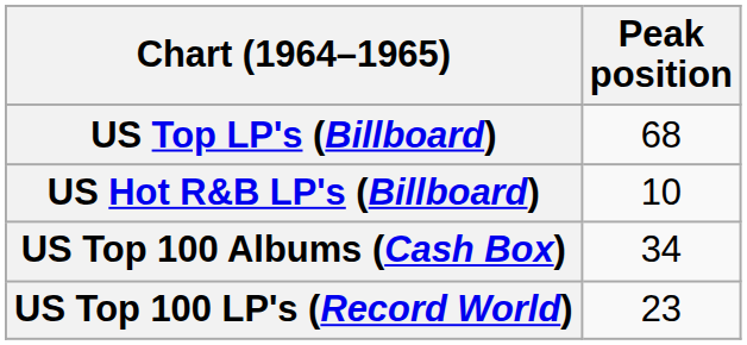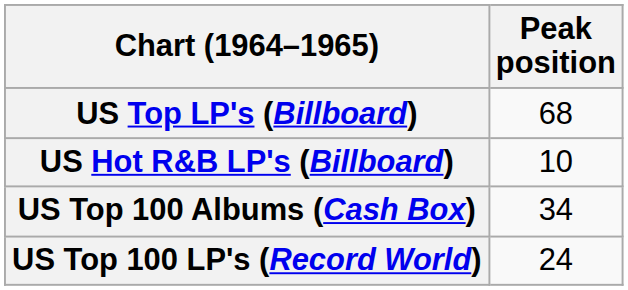US Top 100 LP's (Record World) | Peak position: 23 -> 24
